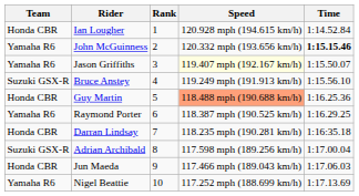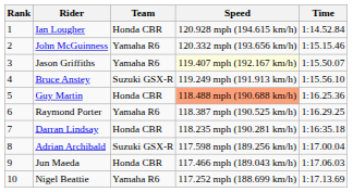columns swapped: Rank <-> Team
John McGuinness | Time: bold -> normal
